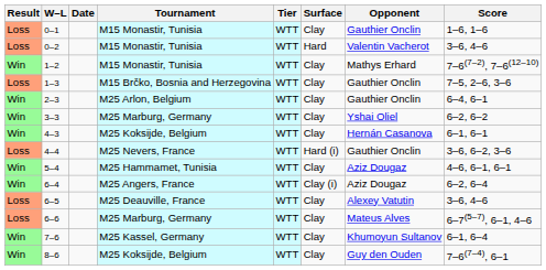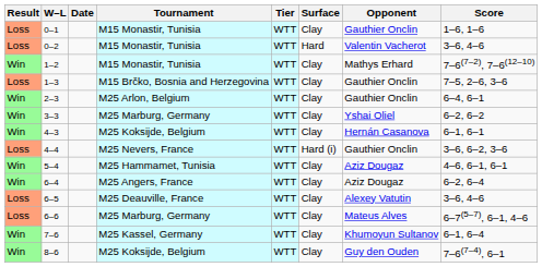6–4 | Surface: Clay (i) -> Clay
